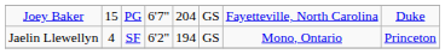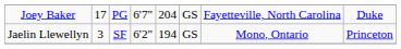Joey Baker | column 2: 15 -> 17
Jaelin Llewellyn | column 2: 4 -> 3
